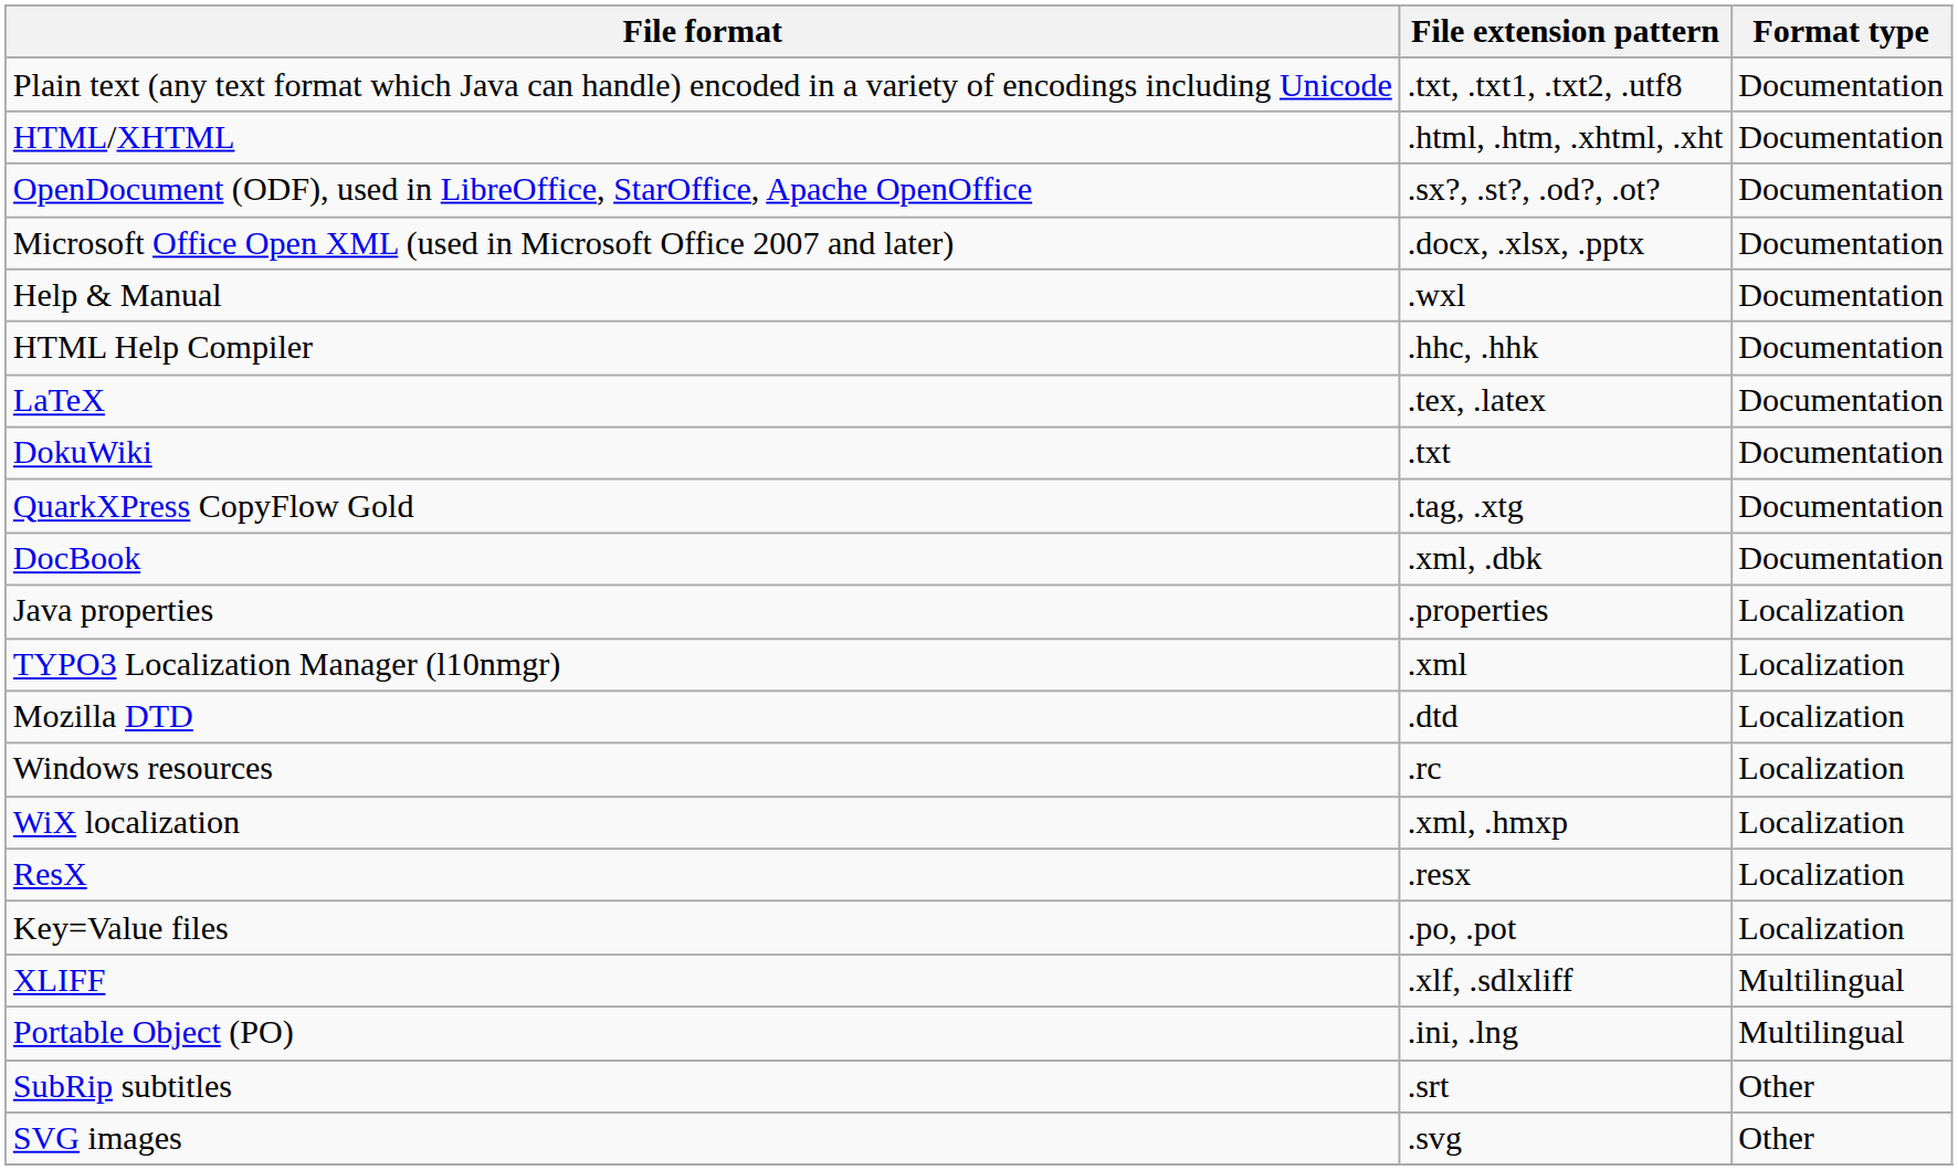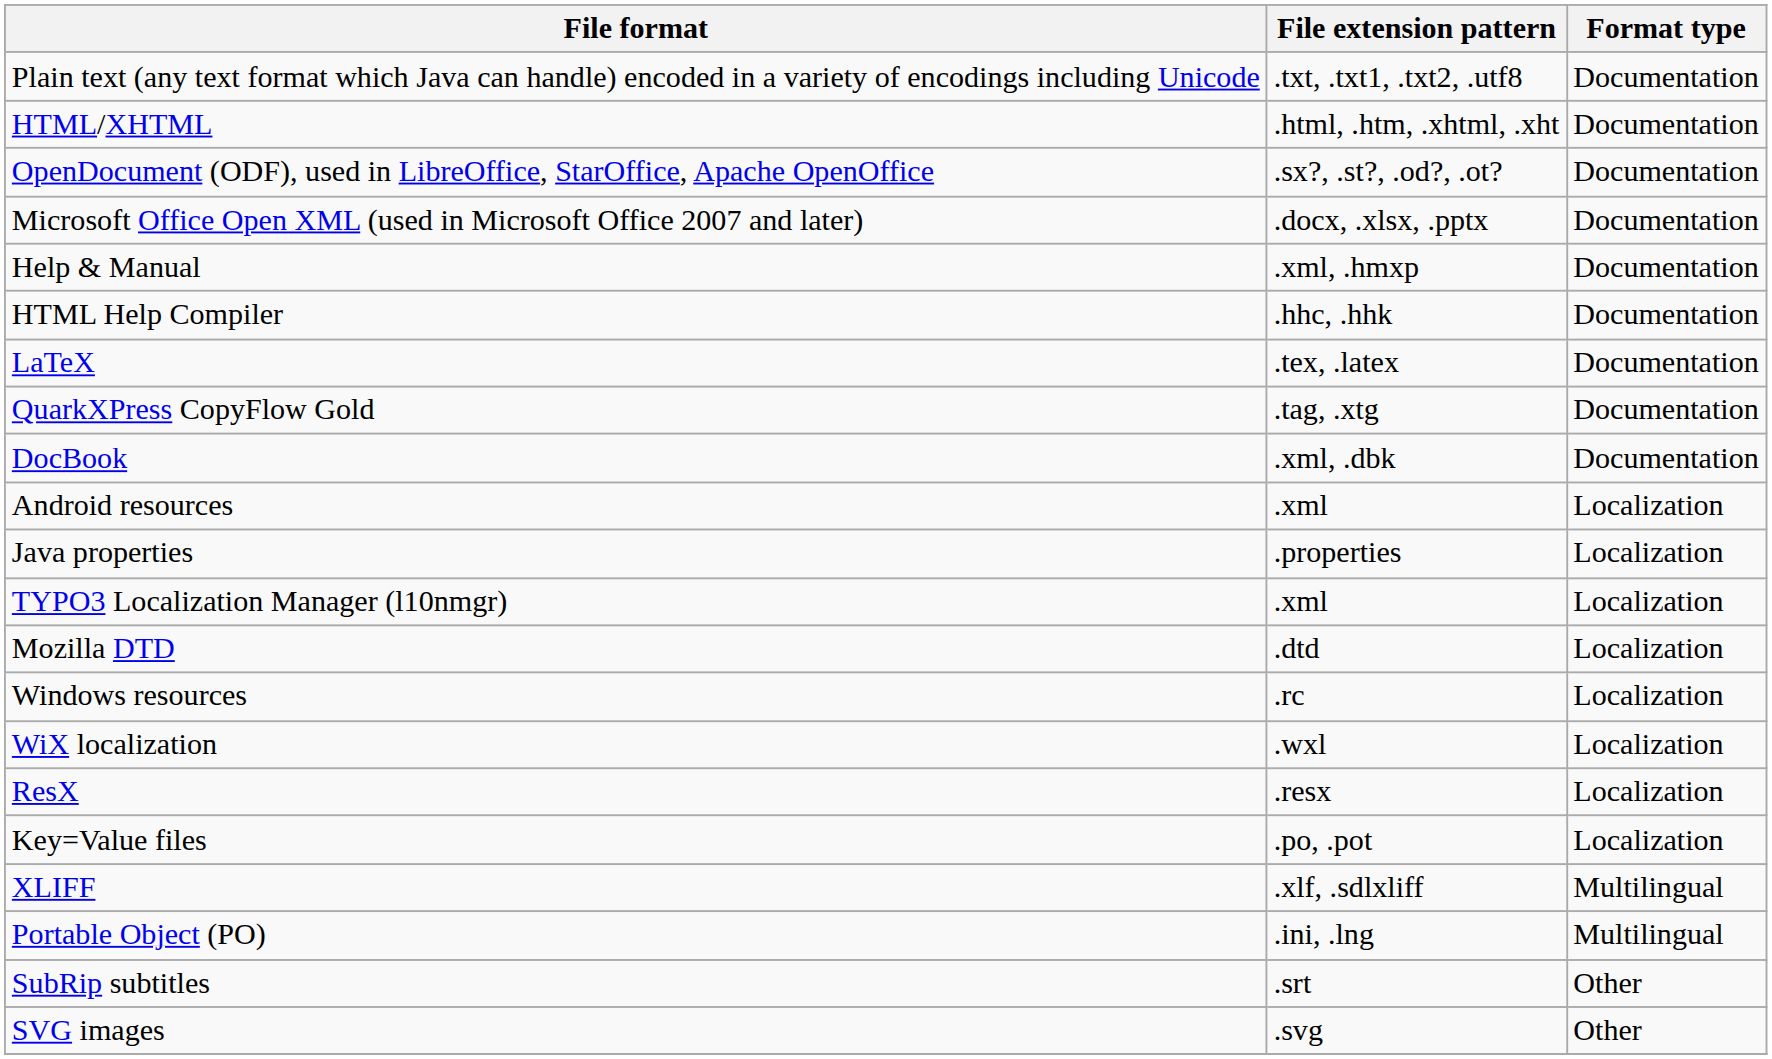Help & Manual | File extension pattern: .wxl -> .xml, .hmxp
- row: DokuWiki | .txt | Documentation
+ row: Android resources | .xml | Localization
WiX localization | File extension pattern: .xml, .hmxp -> .wxl
